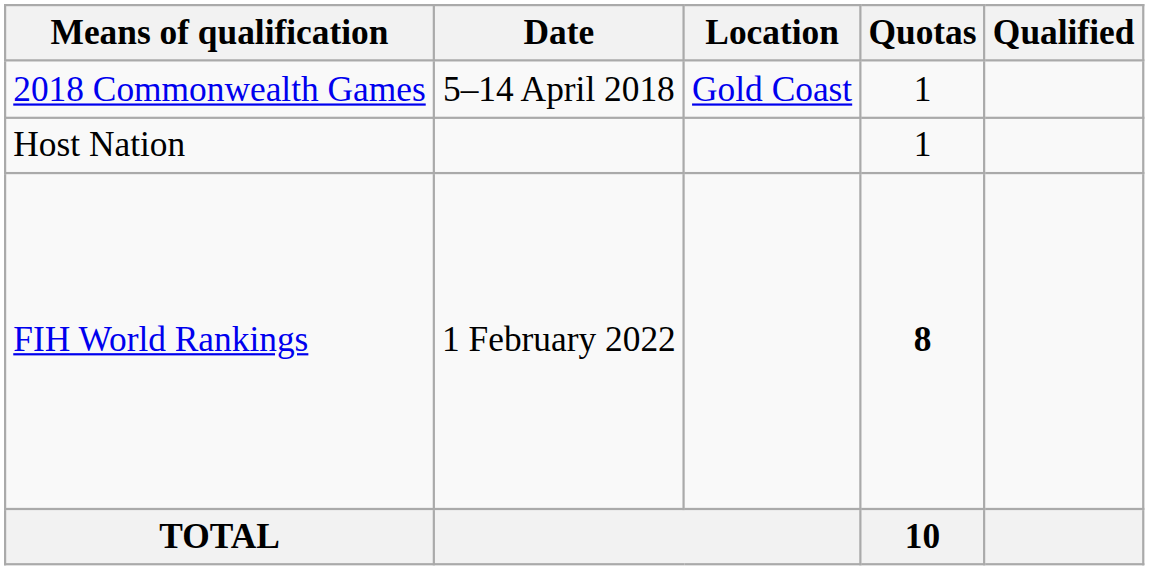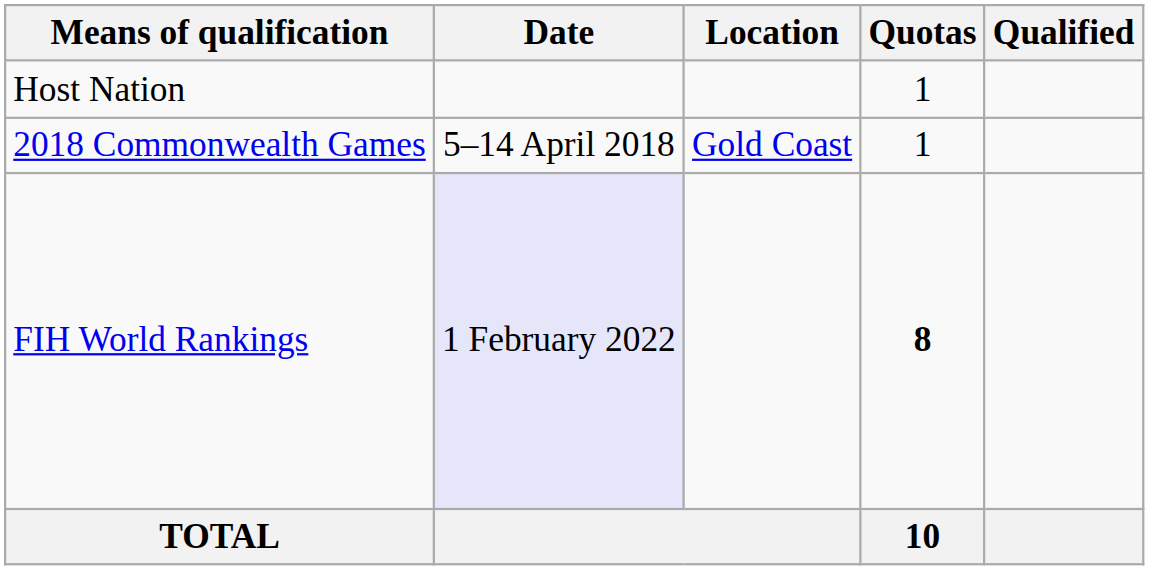rows swapped: Host Nation <-> 2018 Commonwealth Games
FIH World Rankings | Date: no background -> lavender background
